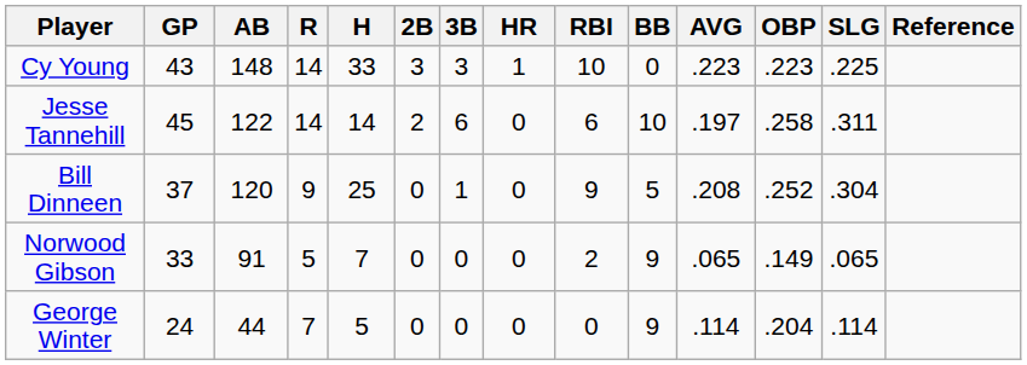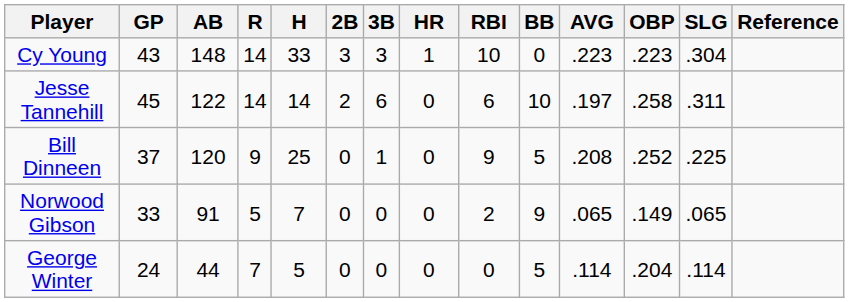Cy Young | SLG: .225 -> .304
Bill Dinneen | SLG: .304 -> .225
George Winter | BB: 9 -> 5
